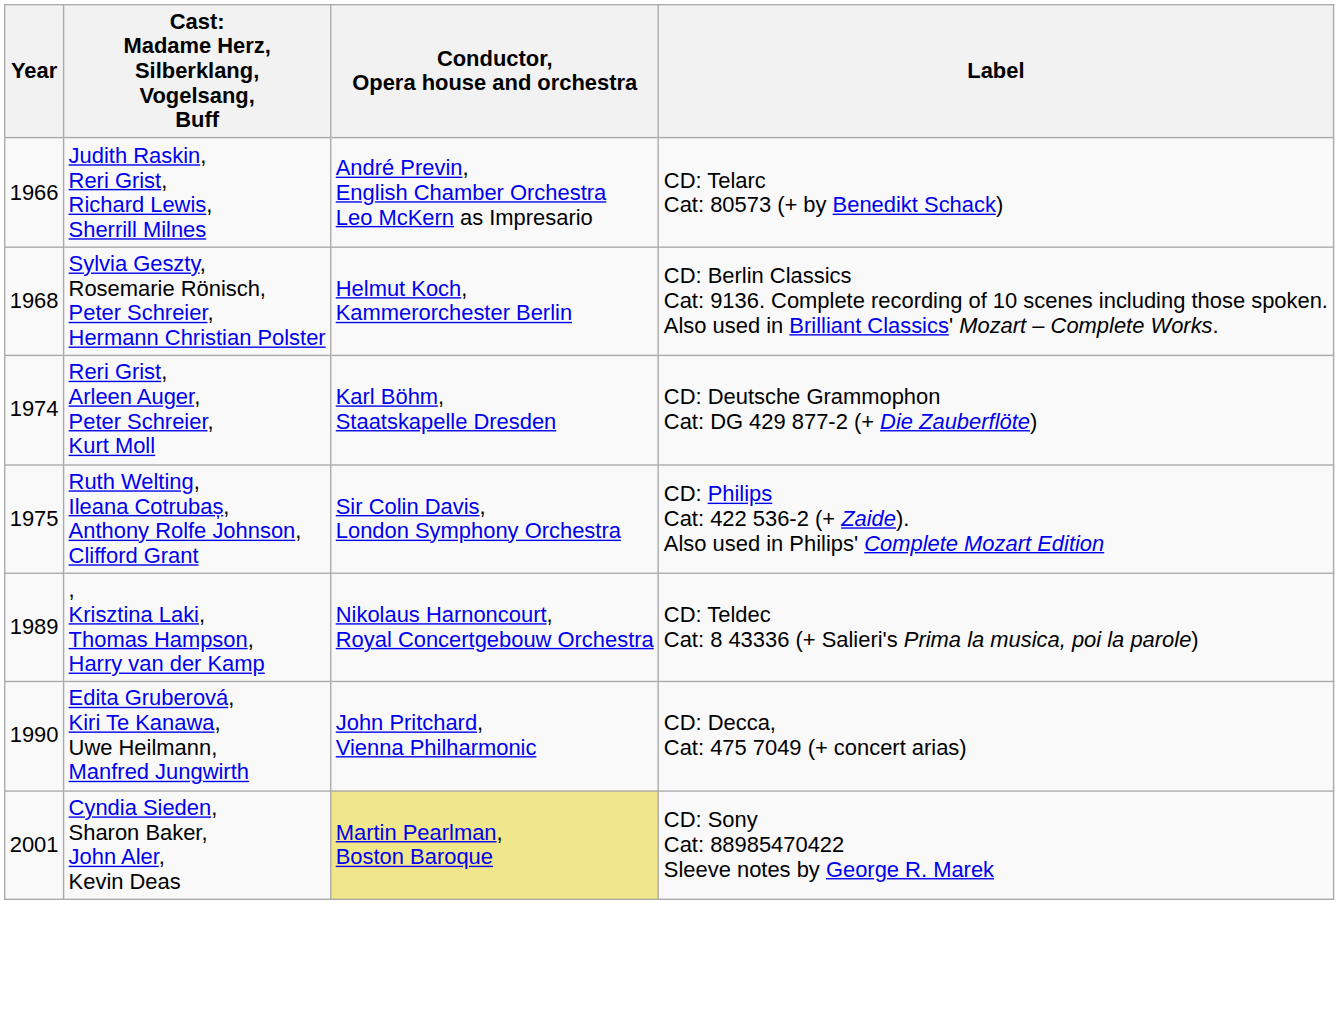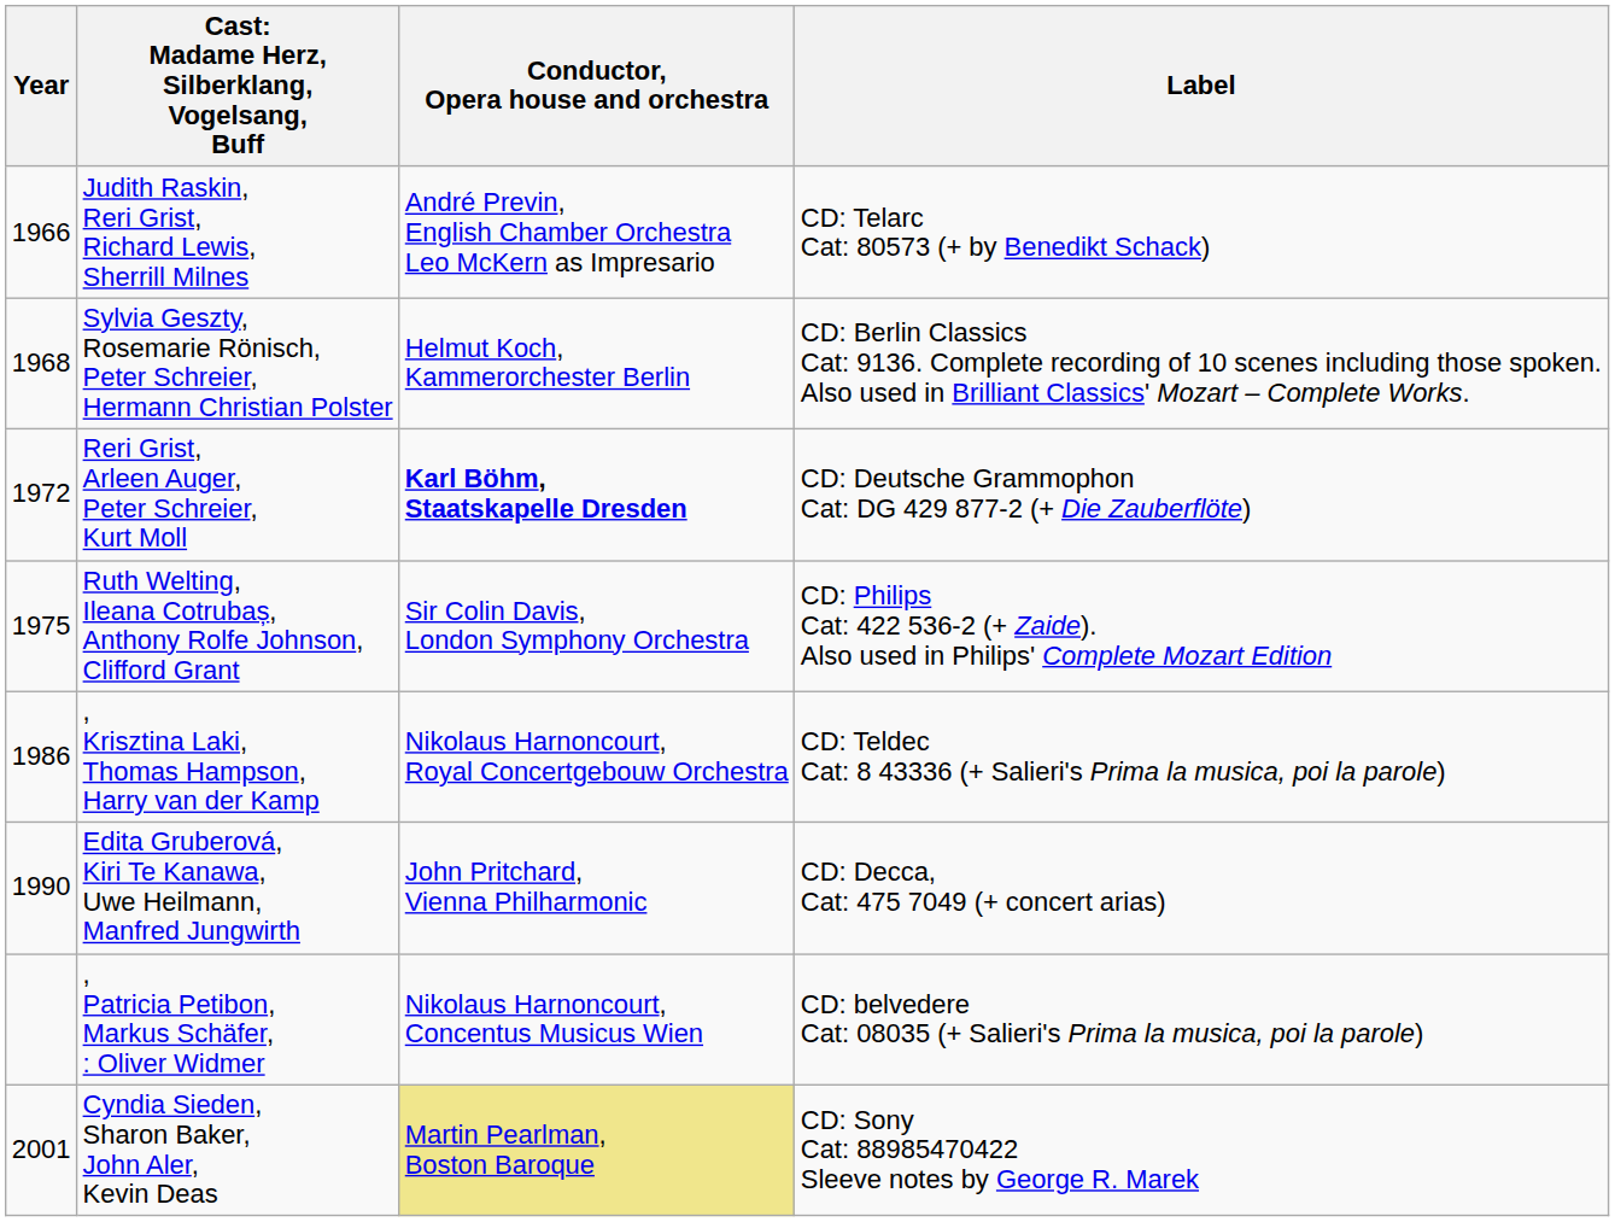Reri Grist, Arleen Auger, Peter Schreier, Kurt Moll | Year: 1974 -> 1972
Reri Grist, Arleen Auger, Peter Schreier, Kurt Moll | Conductor, Opera house and orchestra: normal -> bold
, Krisztina Laki, Thomas Hampson, Harry van der Kamp | Year: 1989 -> 1986
+ row: , Patricia Petibon, Markus Schäfer, : Oliver Widmer | Nikolaus Harnoncourt, Concentus Musicus Wien | CD: belvedere Cat: 08035 (+ Salieri's Prima la musica, poi la parole)
